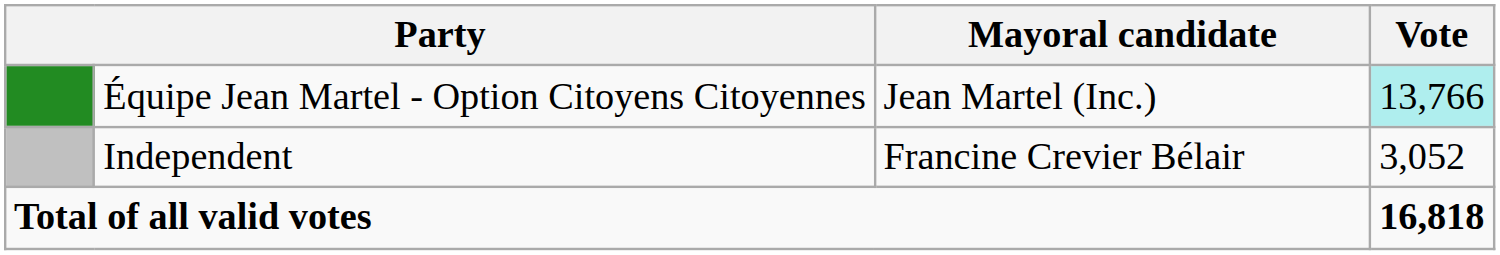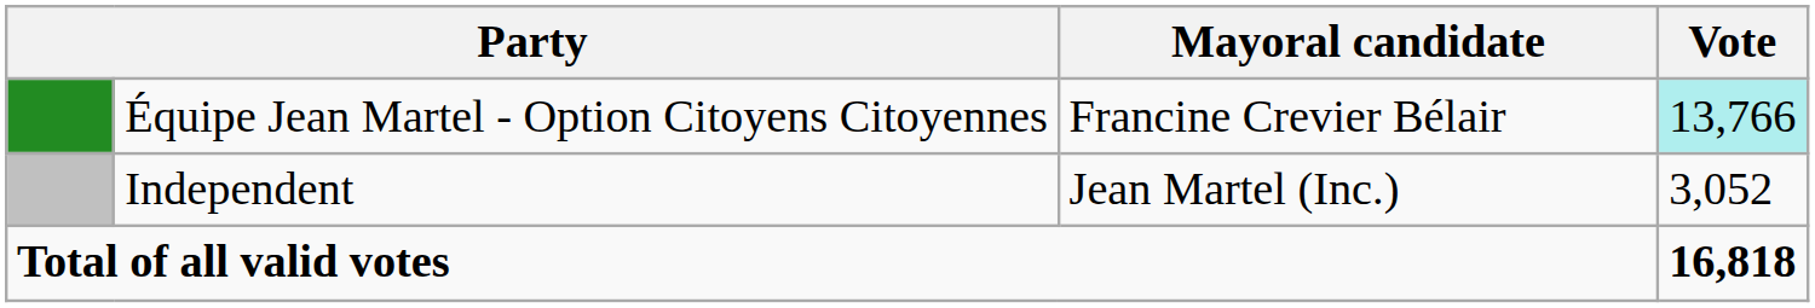Équipe Jean Martel - Option Citoyens Citoyennes | Mayoral candidate: Jean Martel (Inc.) -> Francine Crevier Bélair
Independent | Mayoral candidate: Francine Crevier Bélair -> Jean Martel (Inc.)
